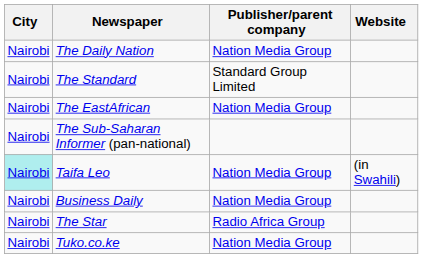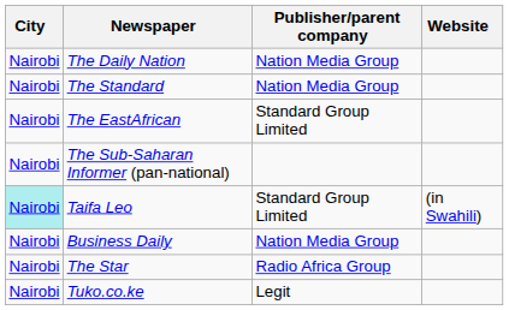The Standard | Publisher/parent company: Standard Group Limited -> Nation Media Group
The EastAfrican | Publisher/parent company: Nation Media Group -> Standard Group Limited
Taifa Leo | Publisher/parent company: Nation Media Group -> Standard Group Limited
Tuko.co.ke | Publisher/parent company: Nation Media Group -> Legit
